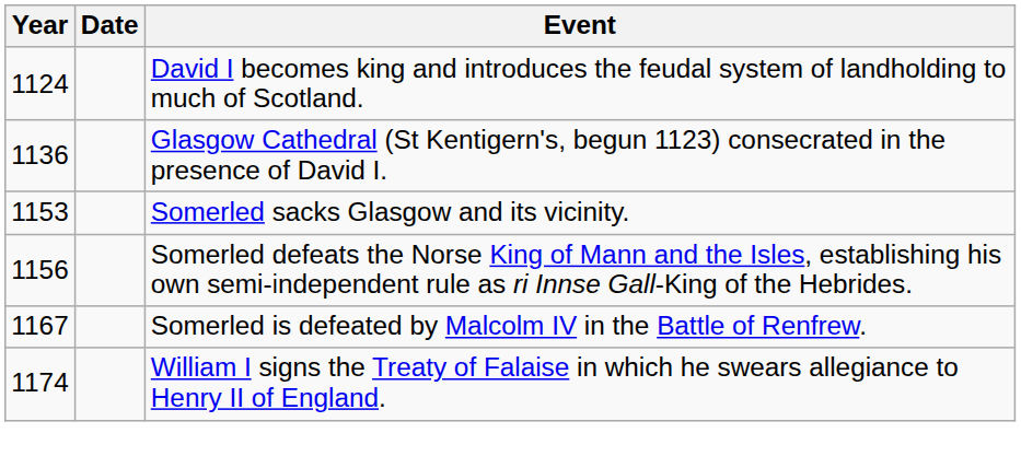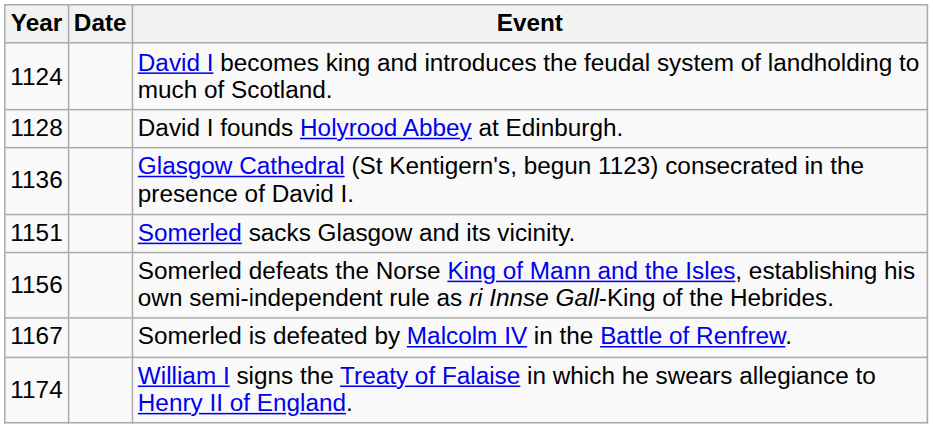+ row: 1128 | David I founds Holyrood Abbey at Edinburgh.
Somerled sacks Glasgow and its vicinity. | Year: 1153 -> 1151
